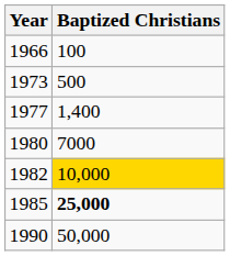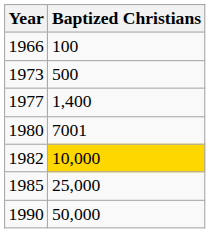1980 | Baptized Christians: 7000 -> 7001
1985 | Baptized Christians: bold -> normal
